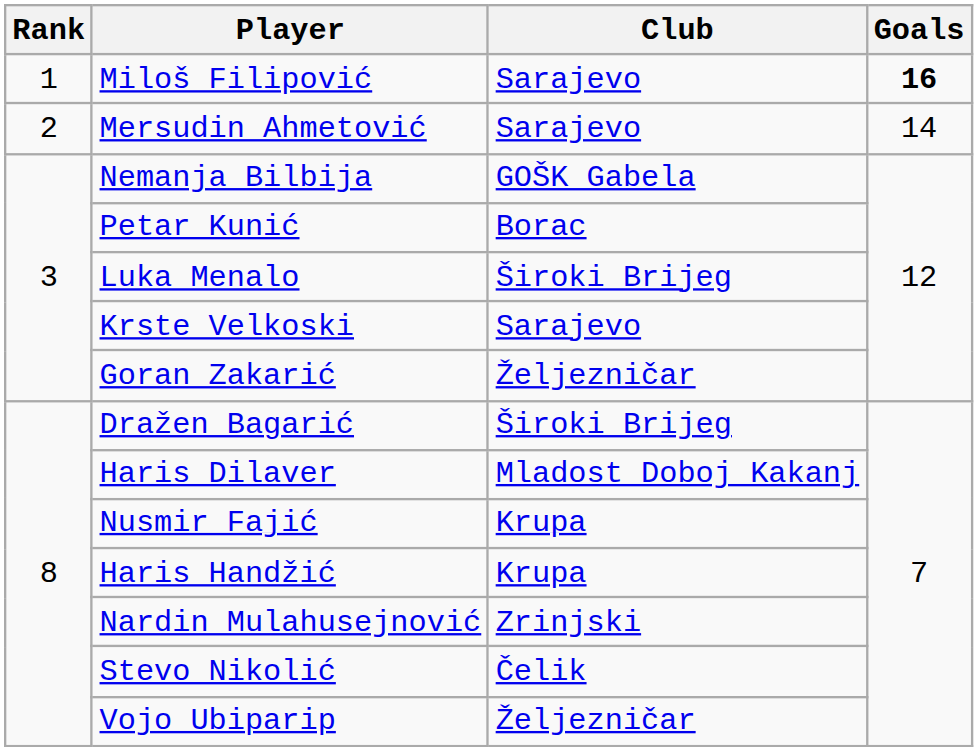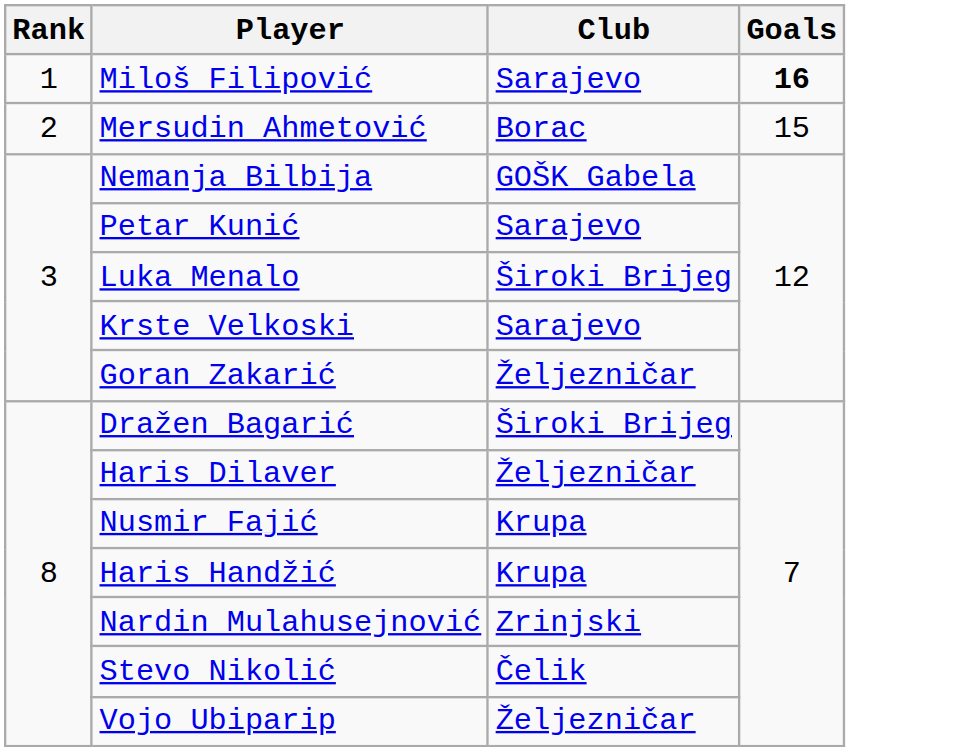Mersudin Ahmetović | Club: Sarajevo -> Borac
Mersudin Ahmetović | Goals: 14 -> 15
Petar Kunić | Club: Borac -> Sarajevo
Haris Dilaver | Club: Mladost Doboj Kakanj -> Željezničar
